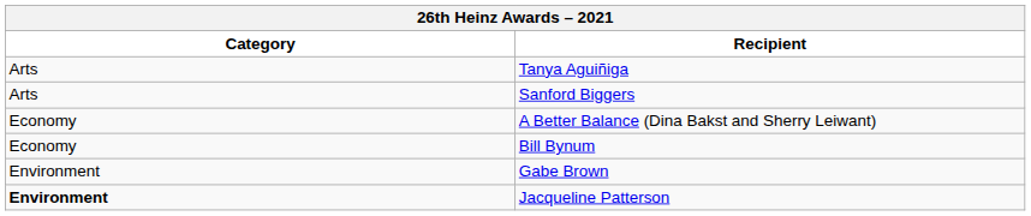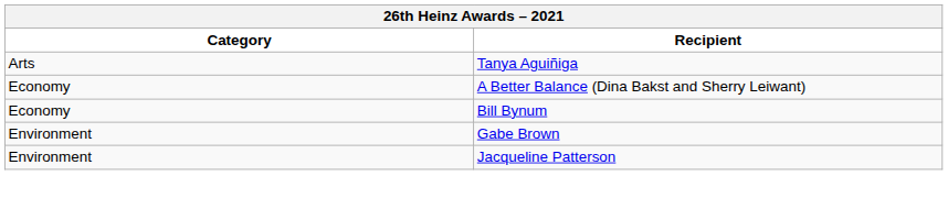- row: Arts | Sanford Biggers
Jacqueline Patterson | Category: bold -> normal
